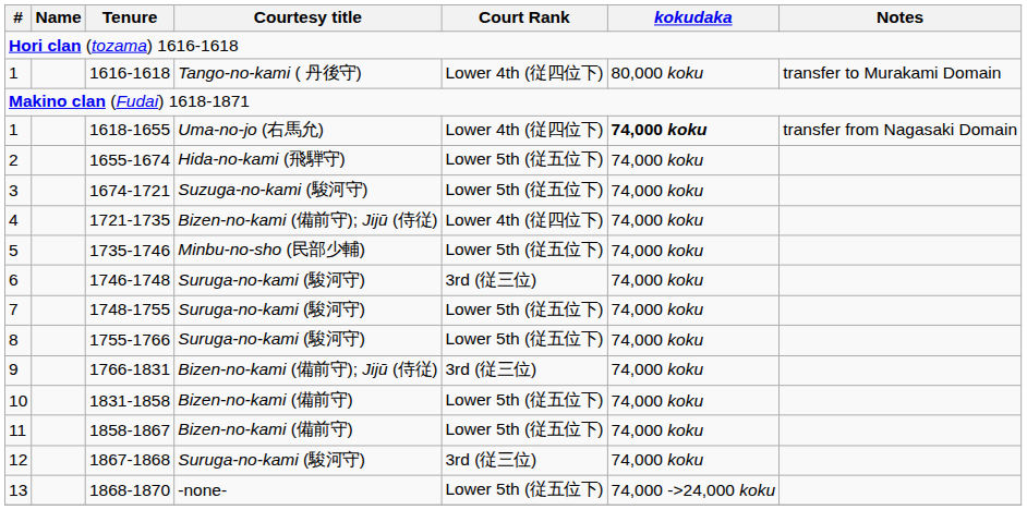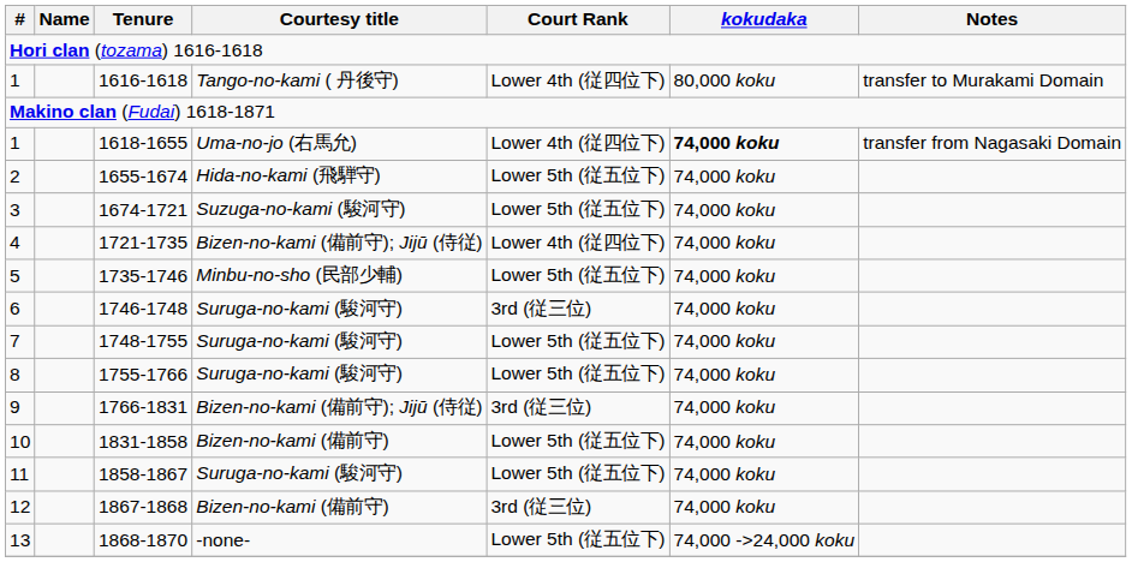1858-1867 | Courtesy title: Bizen-no-kami (備前守) -> Suruga-no-kami (駿河守)
1867-1868 | Courtesy title: Suruga-no-kami (駿河守) -> Bizen-no-kami (備前守)
